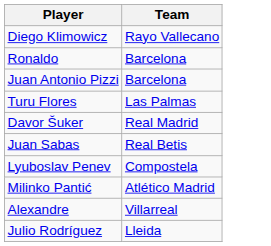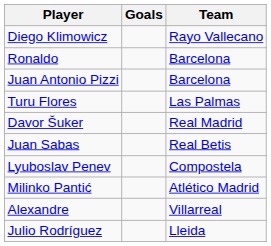+ column: Goals
